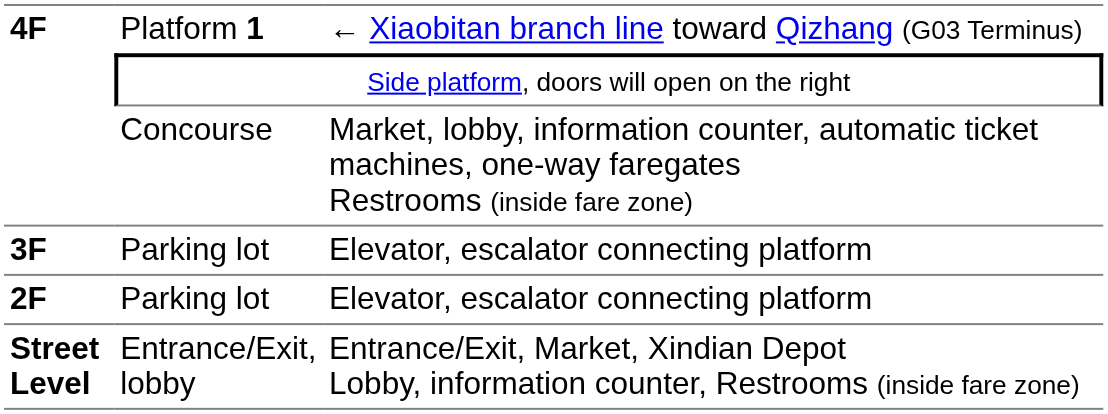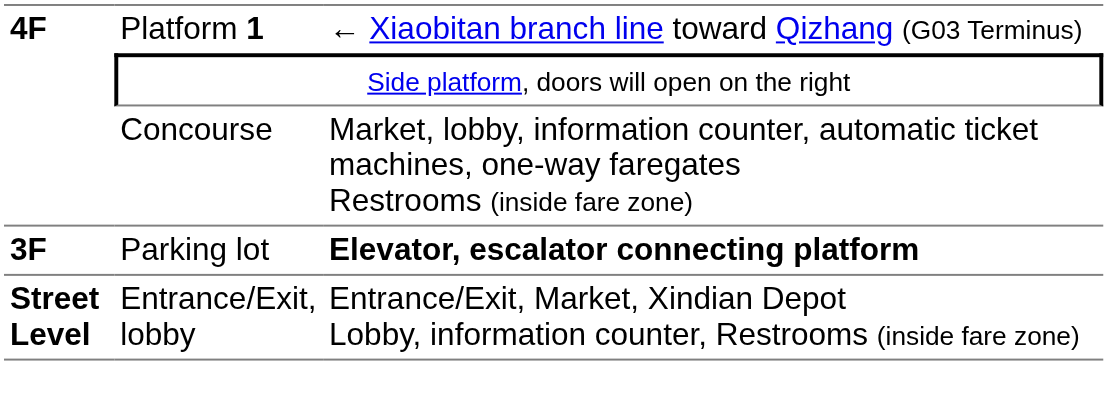3F | column 3: normal -> bold
- row: 2F | Parking lot | Elevator, escalator connecting platform
